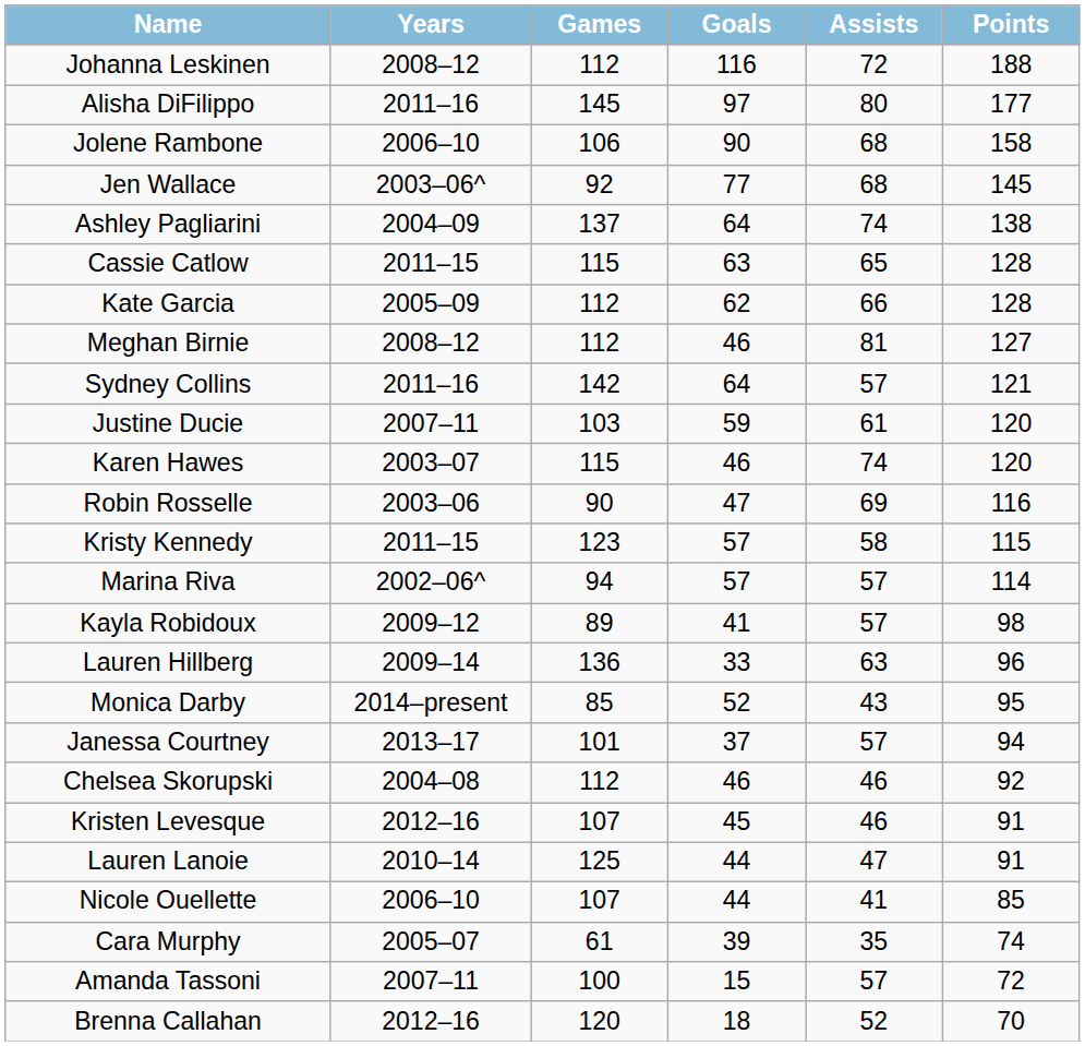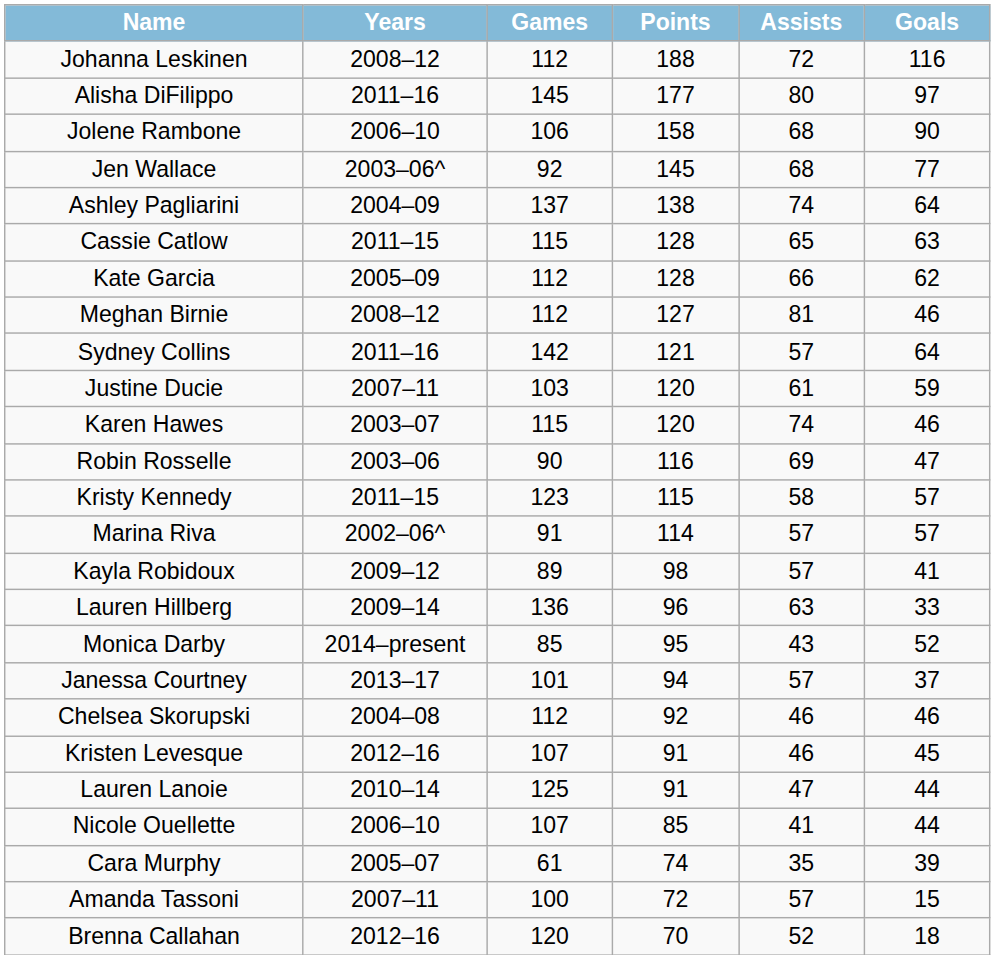columns swapped: Goals <-> Points
Marina Riva | Games: 94 -> 91
